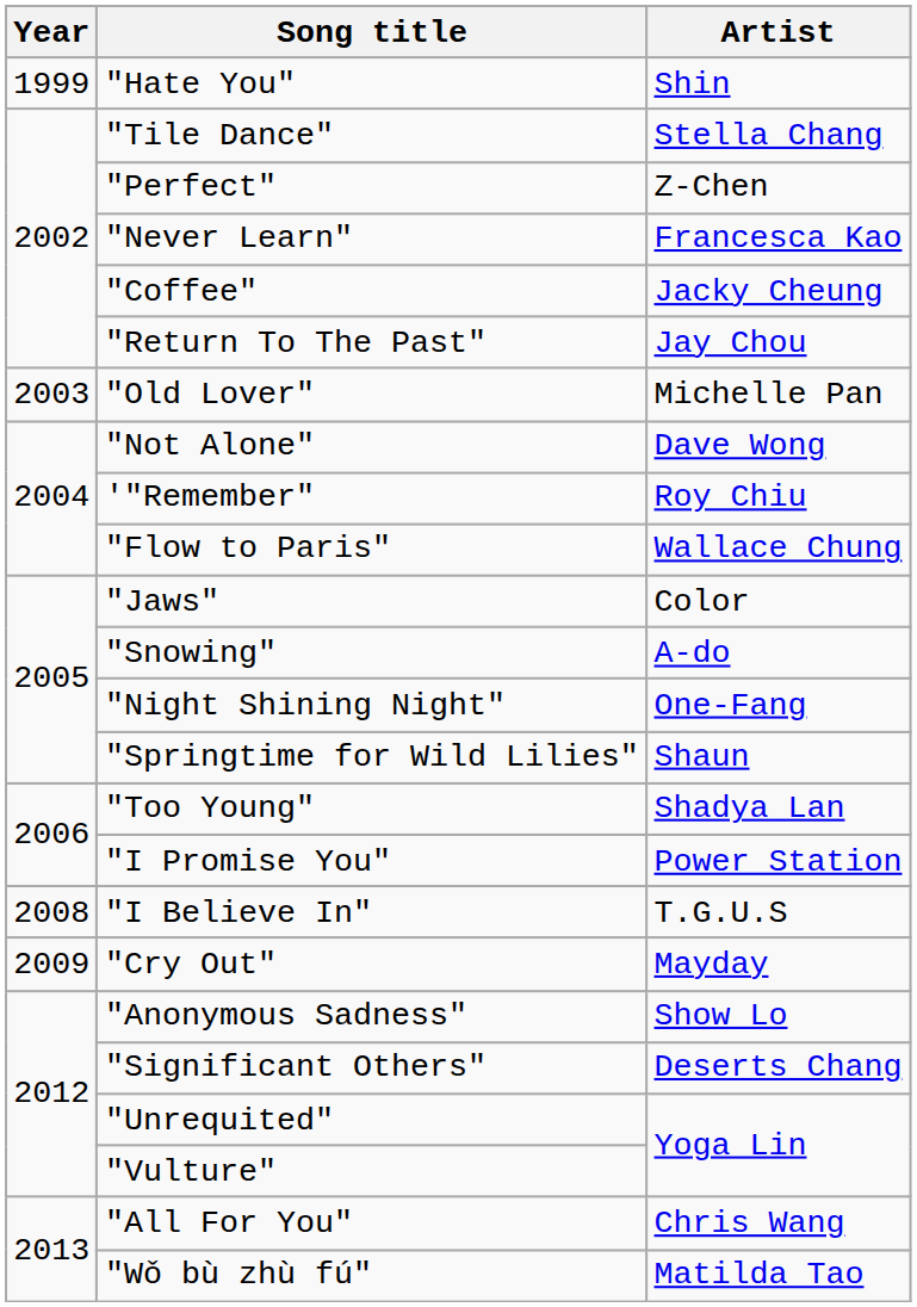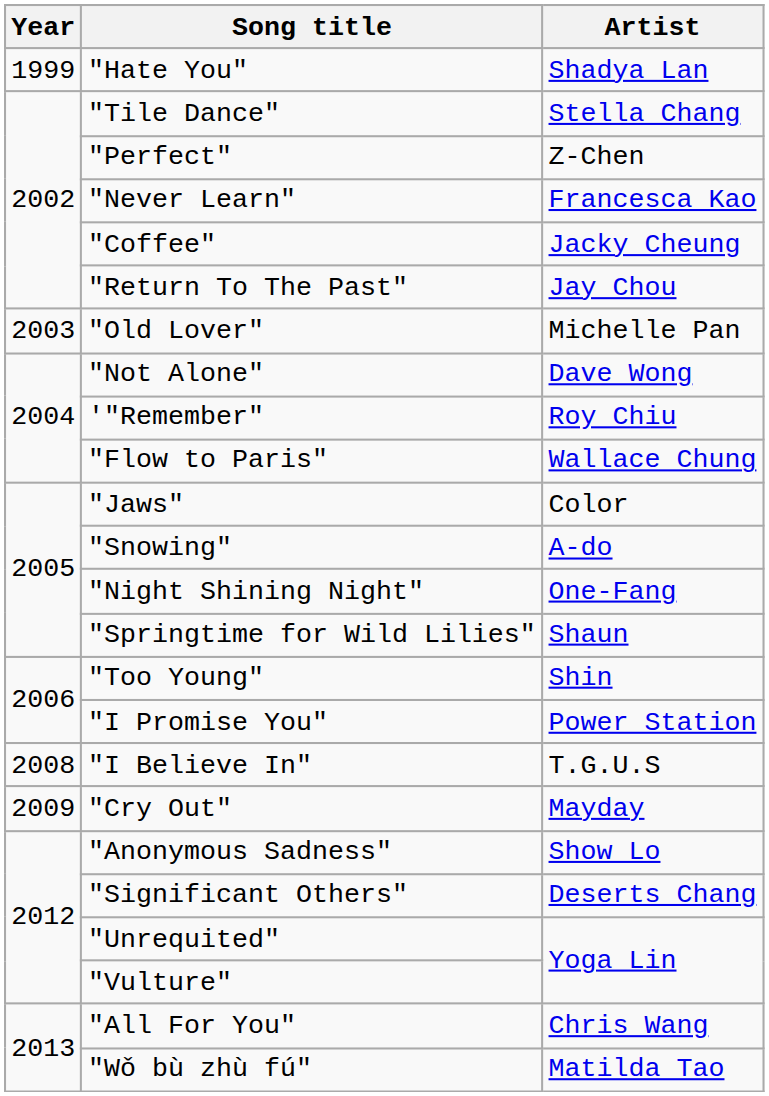"Hate You" | Artist: Shin -> Shadya Lan
"Too Young" | Artist: Shadya Lan -> Shin
